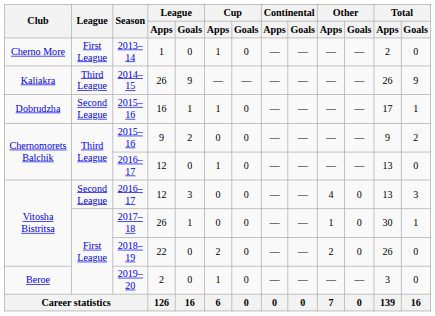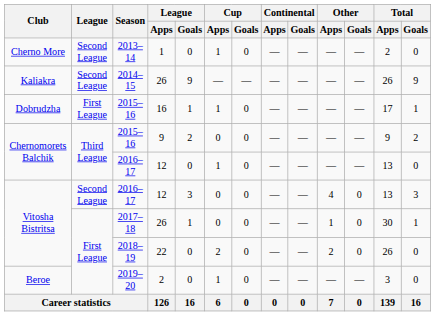2013–14 | League: First League -> Second League
2014–15 | League: Third League -> Second League
Dobrudzha / 2015–16 | League: Second League -> First League
